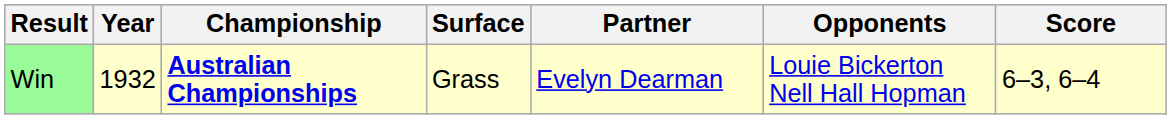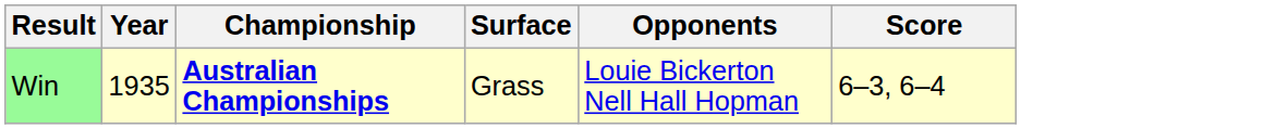- column: Partner | Evelyn Dearman
Win | Year: 1932 -> 1935
